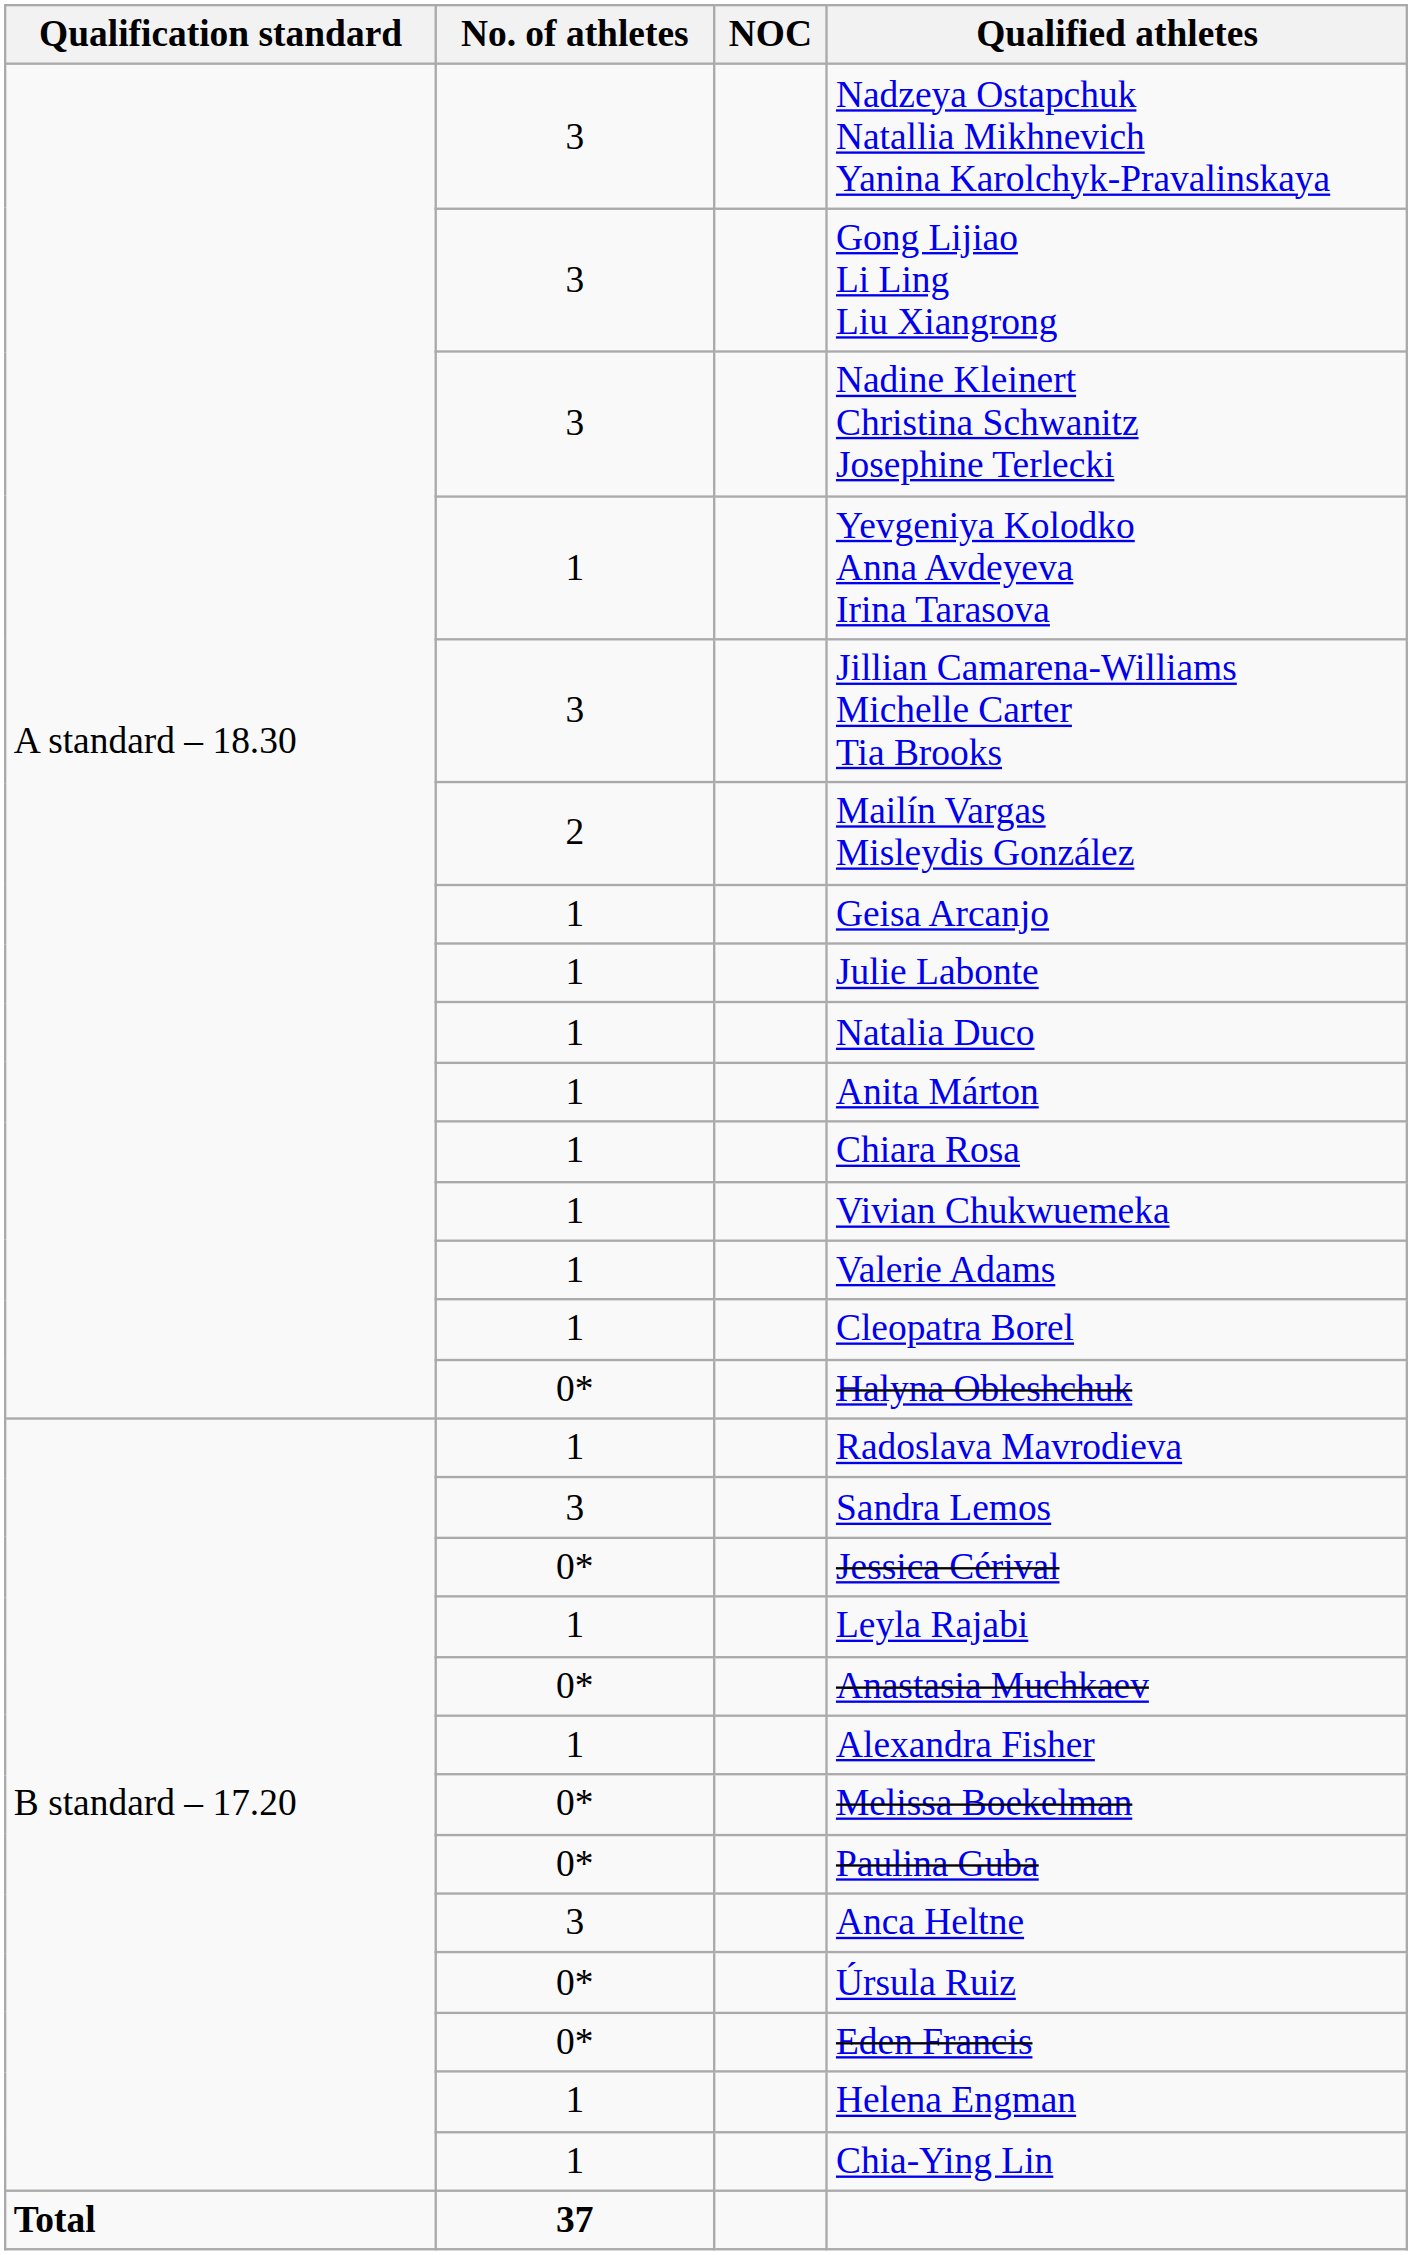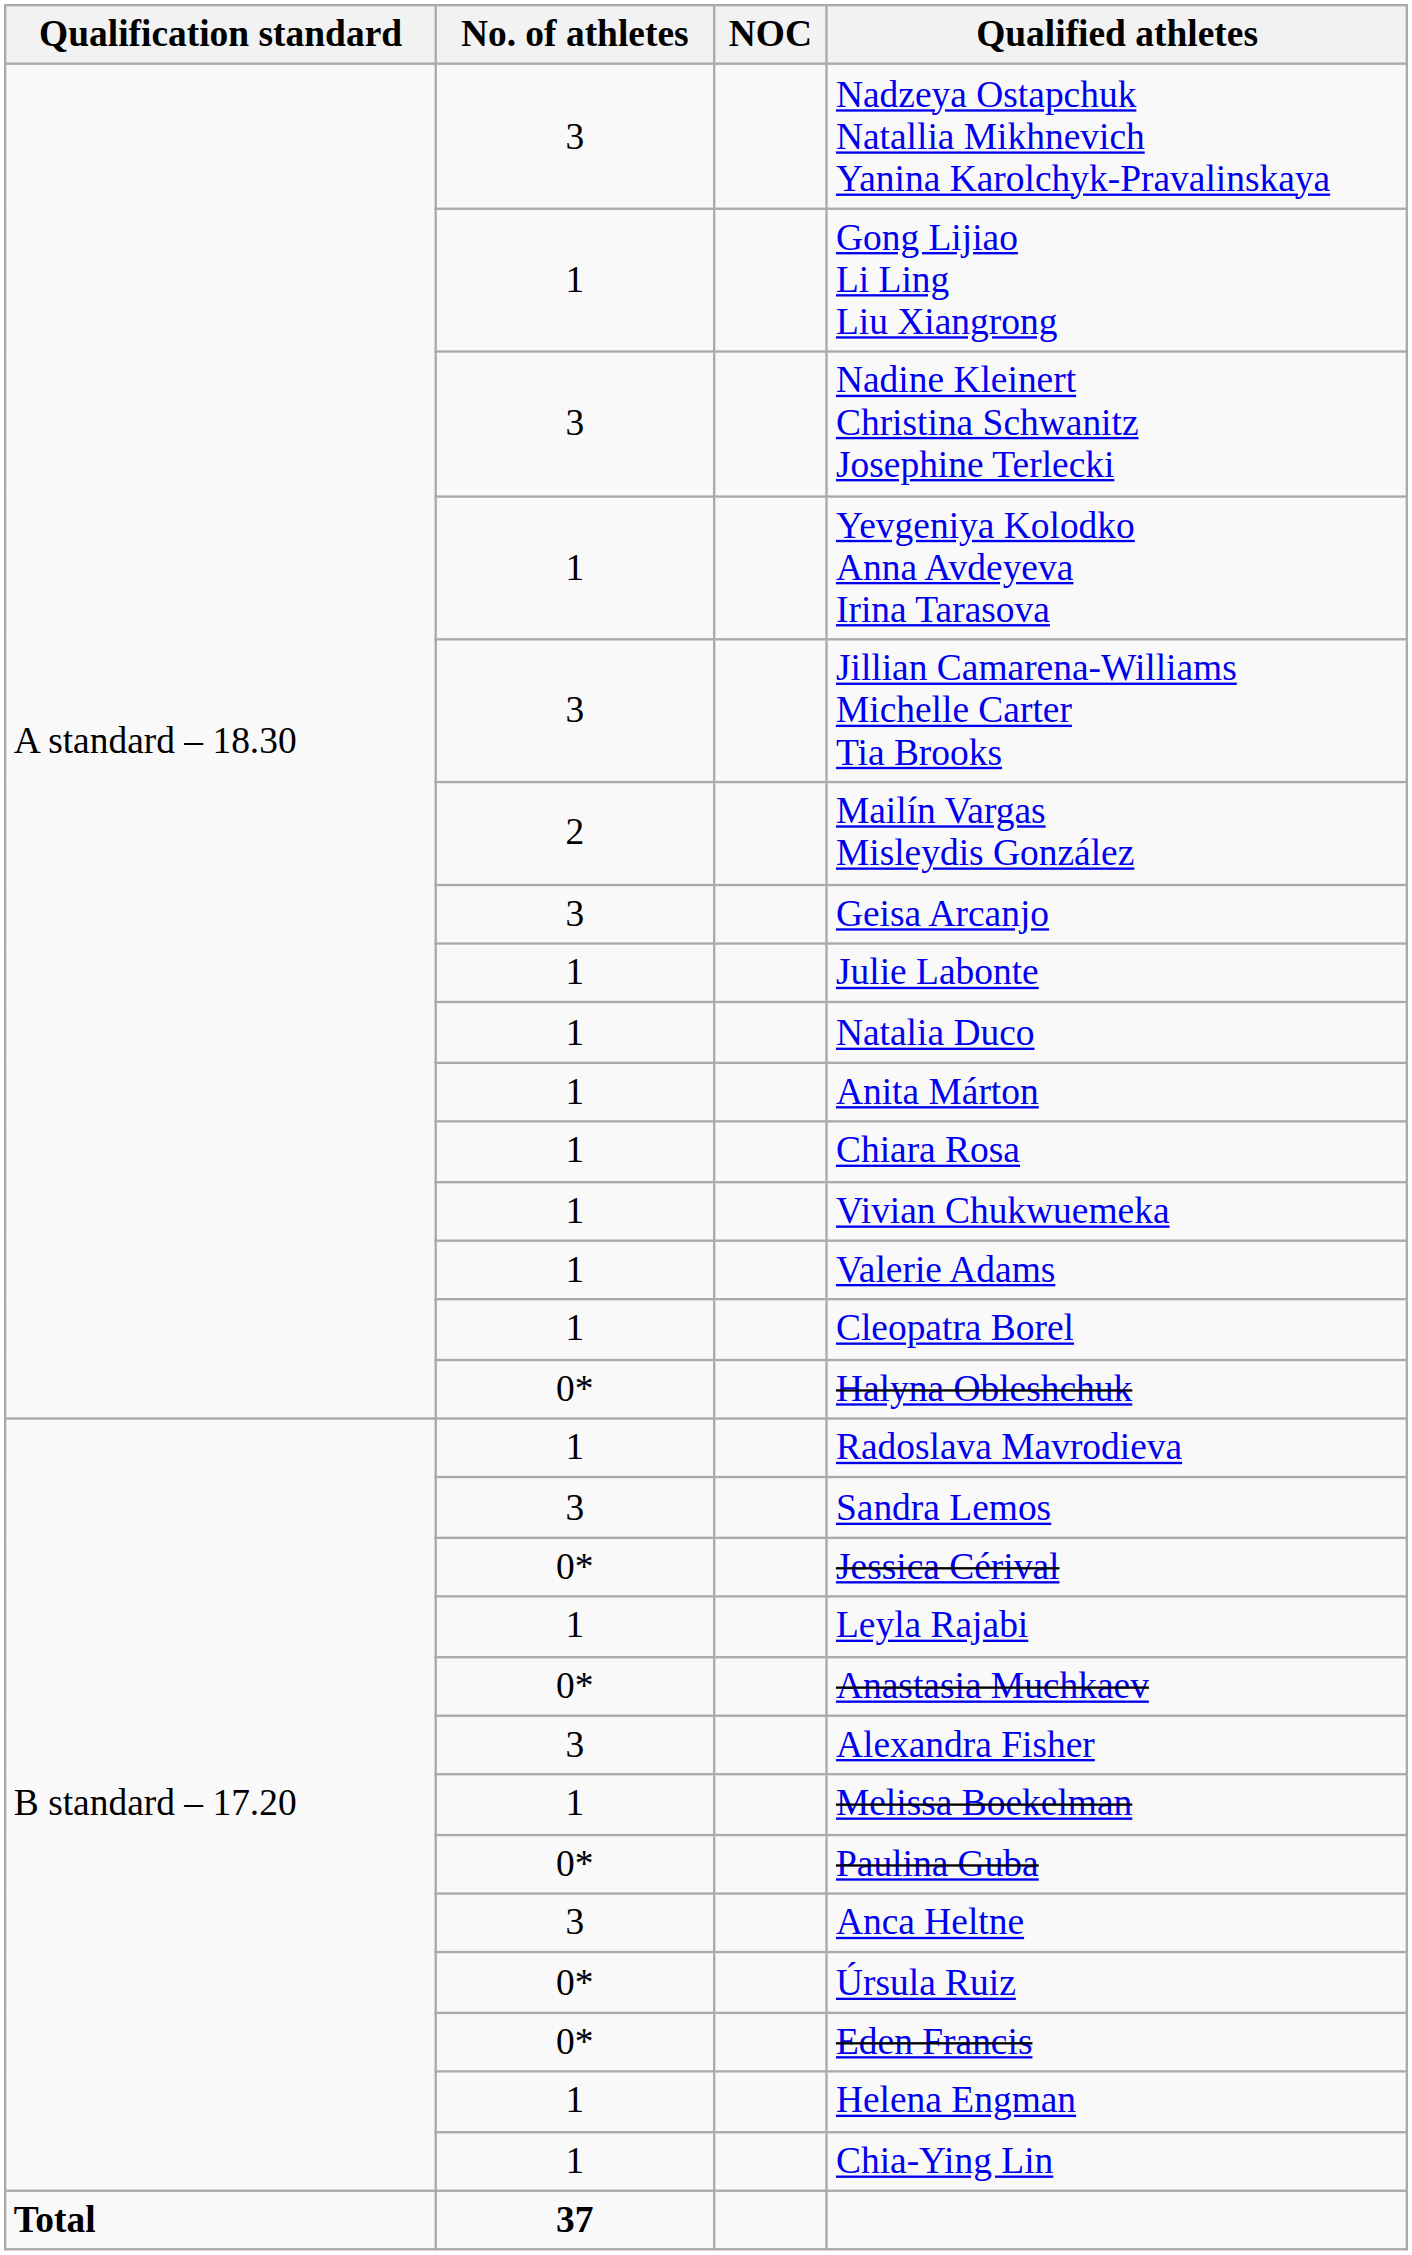Gong Lijiao Li Ling Liu Xiangrong | No. of athletes: 3 -> 1
Geisa Arcanjo | No. of athletes: 1 -> 3
Alexandra Fisher | No. of athletes: 1 -> 3
Melissa Boekelman | No. of athletes: 0* -> 1
